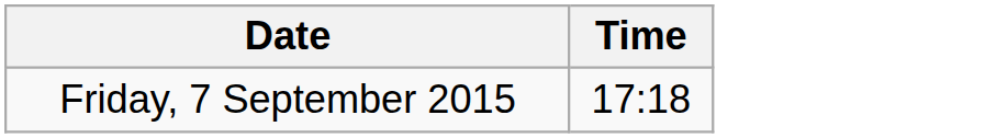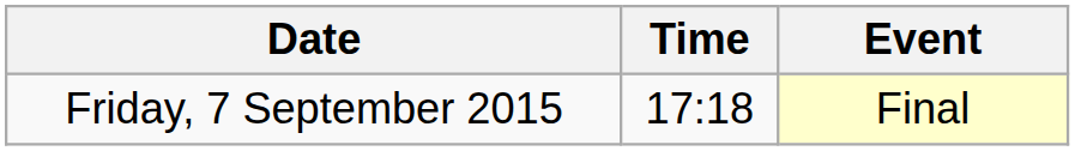+ column: Event | Final
